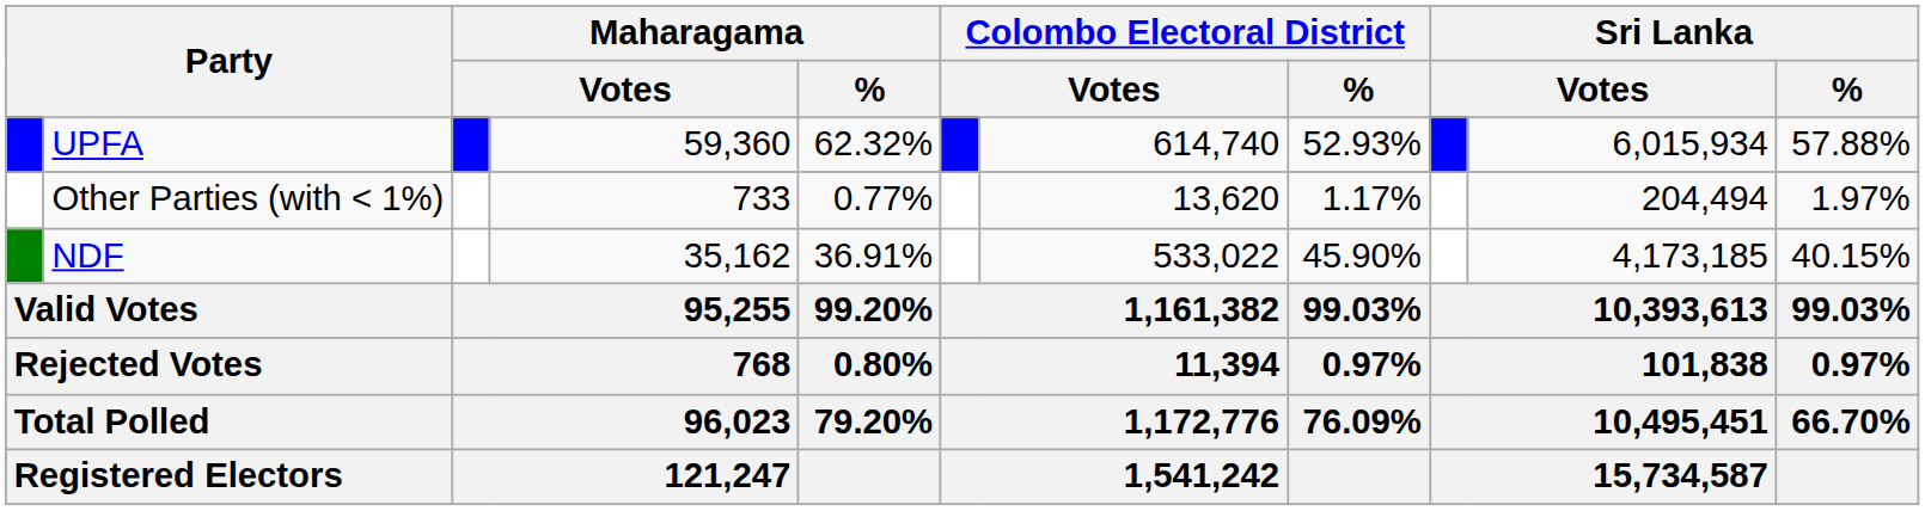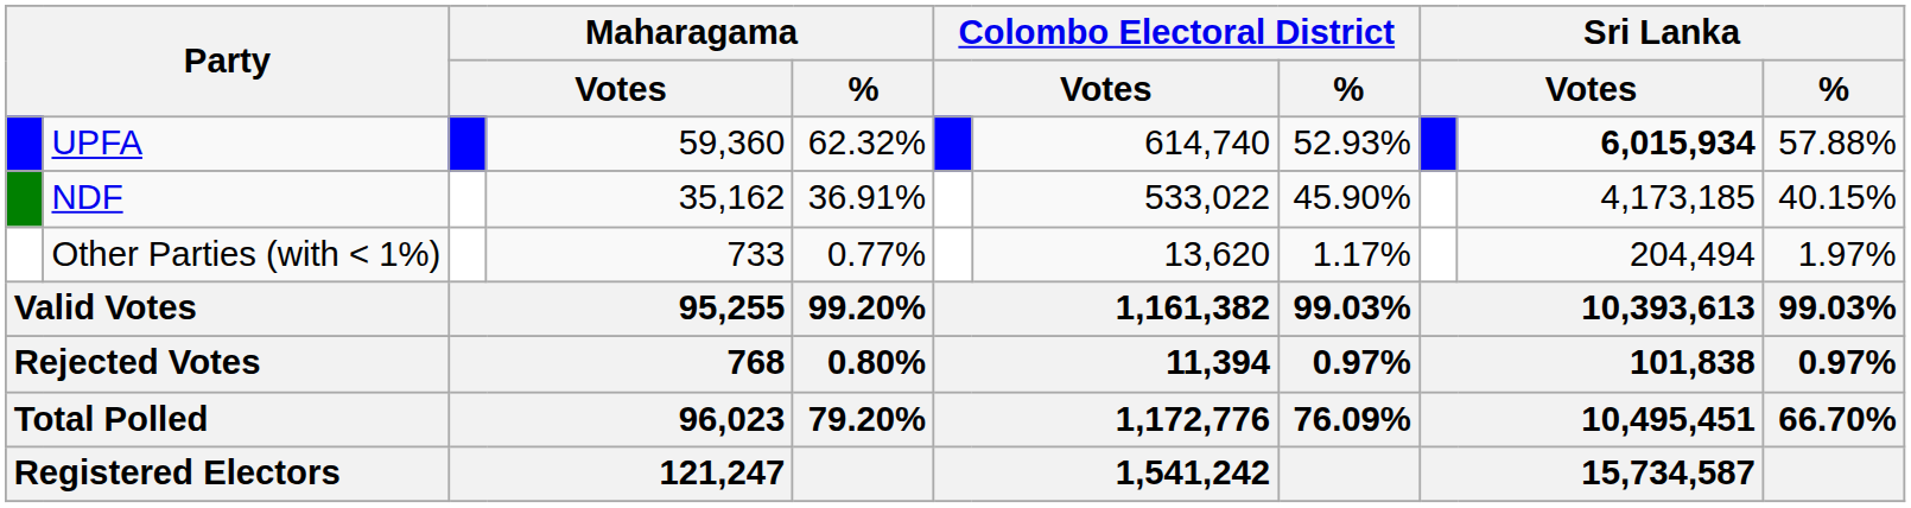UPFA | column 10: normal -> bold
rows swapped: NDF <-> Other Parties (with < 1%)
